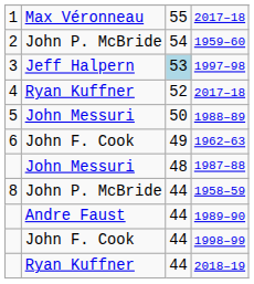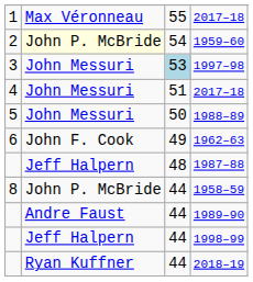1959–60 | column 2: no background -> lightyellow background
1997–98 | column 2: Jeff Halpern -> John Messuri
4 / 2017–18 | column 2: Ryan Kuffner -> John Messuri
4 / 2017–18 | column 3: 52 -> 51
1987–88 | column 2: John Messuri -> Jeff Halpern
1998–99 | column 2: John F. Cook -> Jeff Halpern
